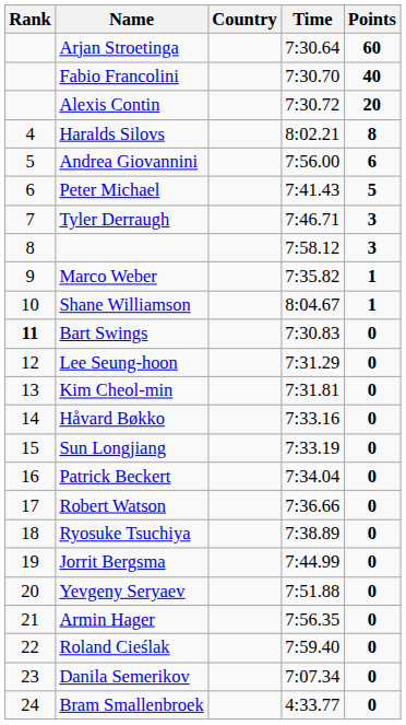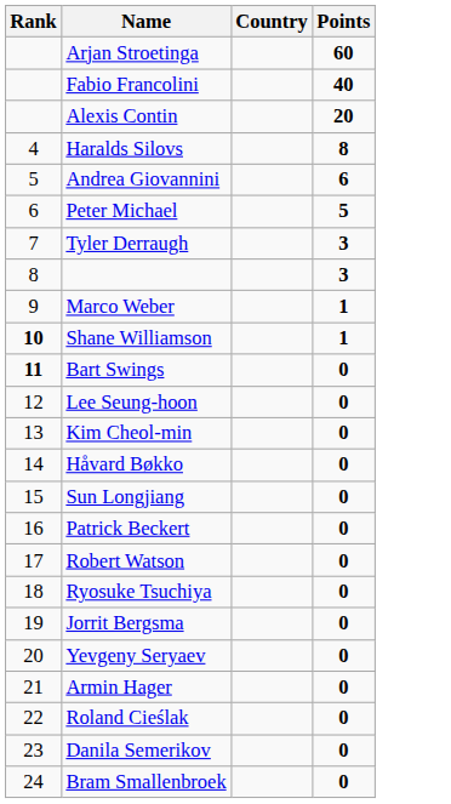- column: Time | 7:30.64 | 7:30.70 | 7:30.72 | 8:02.21 | 7:56.00 | 7:41.43 | 7:46.71 | 7:58.12 | 7:35.82 | 8:04.67 | 7:30.83 | 7:31.29 | 7:31.81 | 7:33.16 | 7:33.19 | 7:34.04 | 7:36.66 | 7:38.89 | 7:44.99 | 7:51.88 | 7:56.35 | 7:59.40 | 7:07.34 | 4:33.77
Shane Williamson | Rank: normal -> bold
